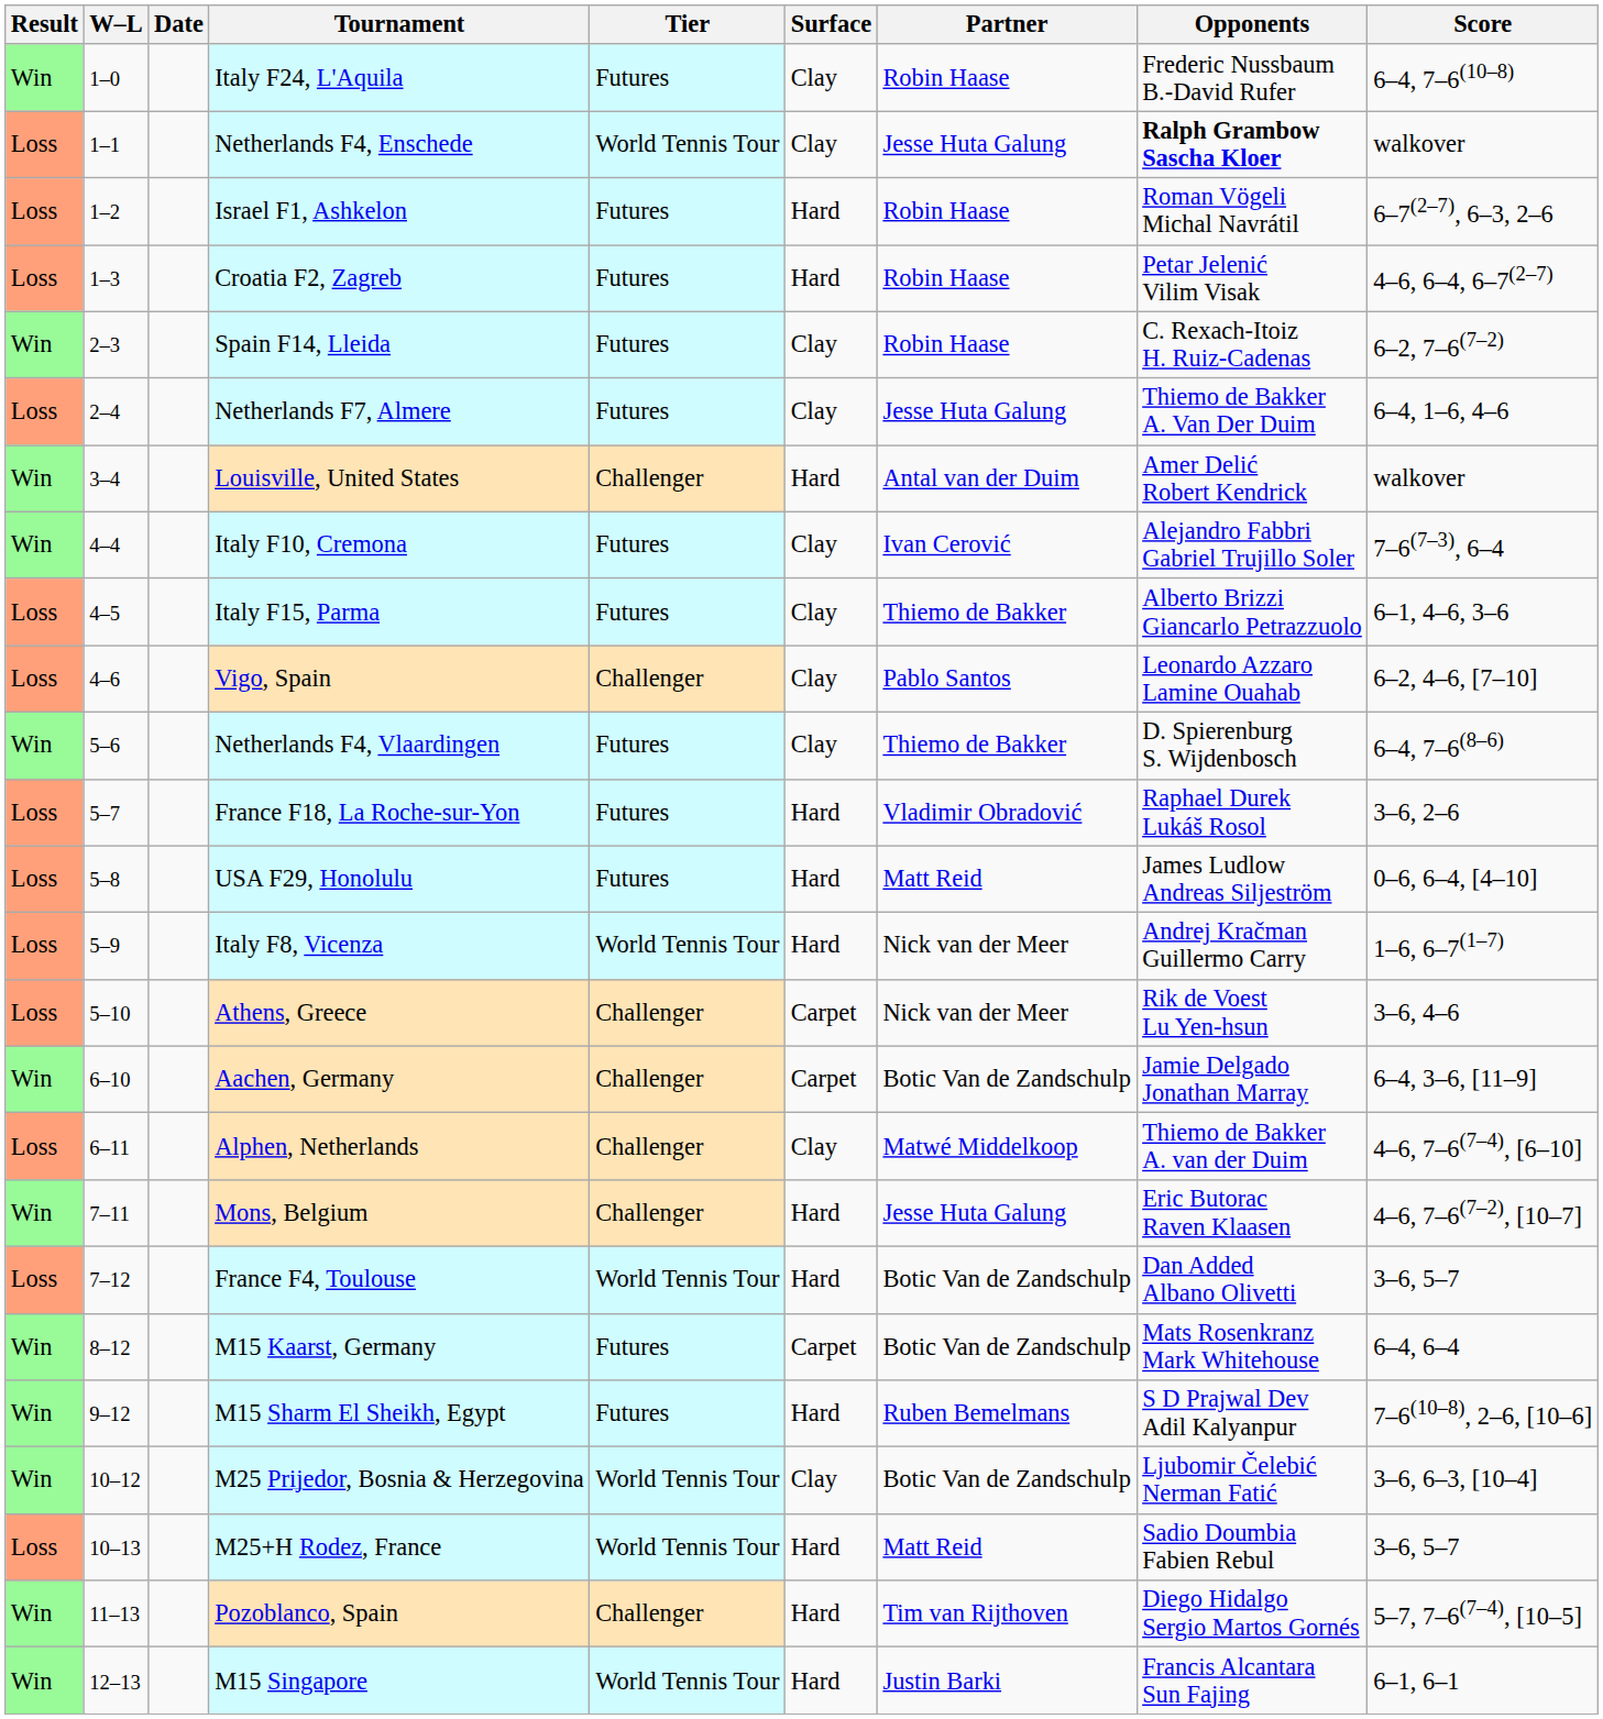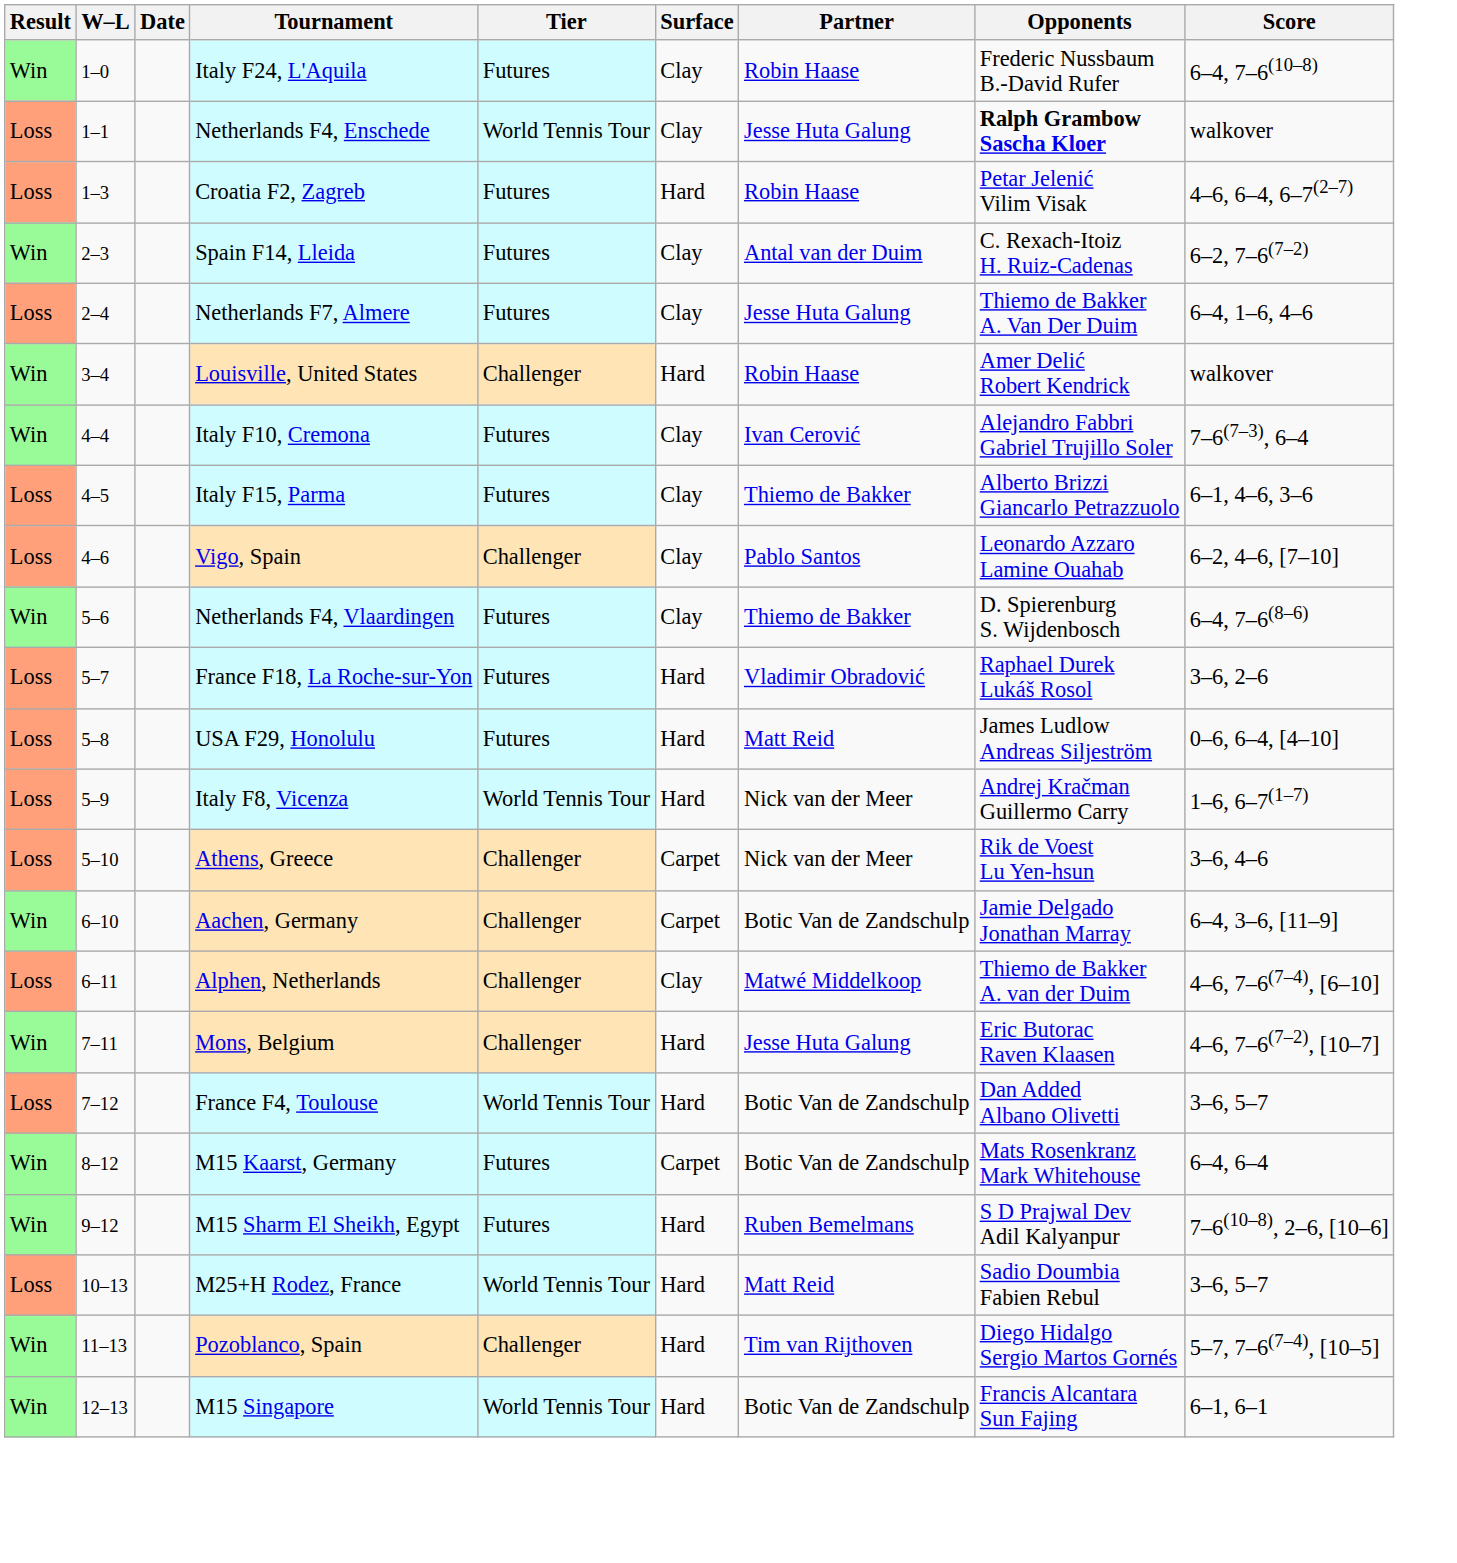- row: Loss | 1–2 | Israel F1, Ashkelon | Futures | Hard | Robin Haase | Roman Vögeli Michal Navrátil | 6–7(2–7), 6–3, 2–6
Spain F14, Lleida | Partner: Robin Haase -> Antal van der Duim
Louisville, United States | Partner: Antal van der Duim -> Robin Haase
- row: Win | 10–12 | M25 Prijedor, Bosnia & Herzegovina | World Tennis Tour | Clay | Botic Van de Zandschulp | Ljubomir Čelebić Nerman Fatić | 3–6, 6–3, [10–4]
M15 Singapore | Partner: Justin Barki -> Botic Van de Zandschulp
